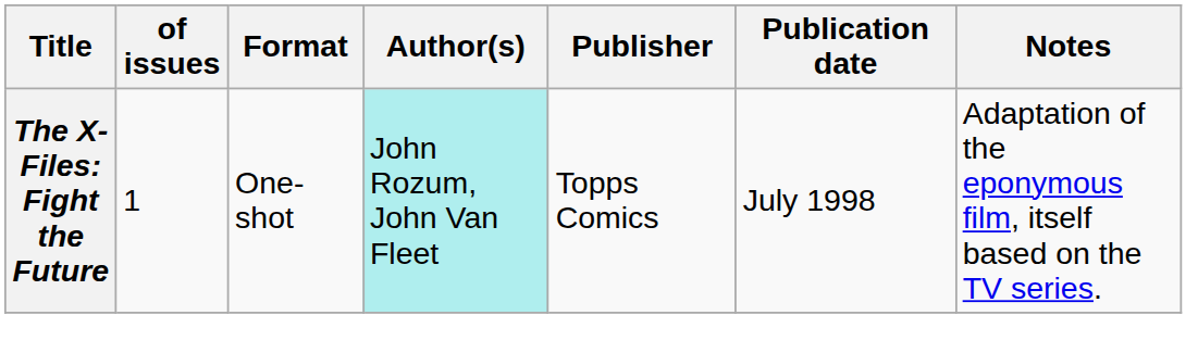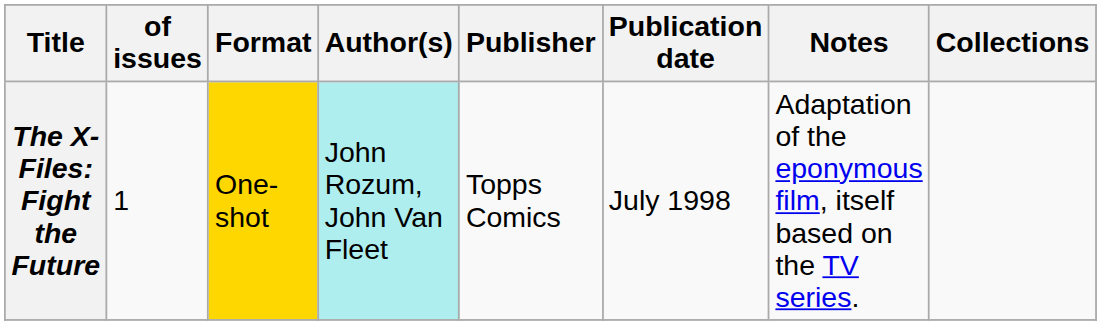+ column: Collections
The X-Files: Fight the Future | Format: no background -> gold background
